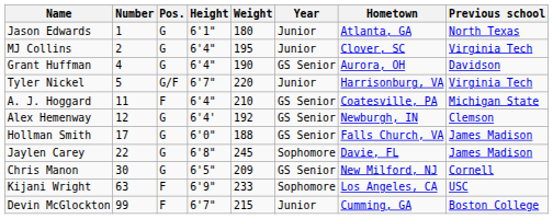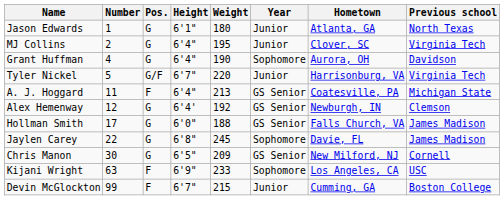Grant Huffman | Year: GS Senior -> Sophomore
A. J. Hoggard | Weight: 210 -> 213
